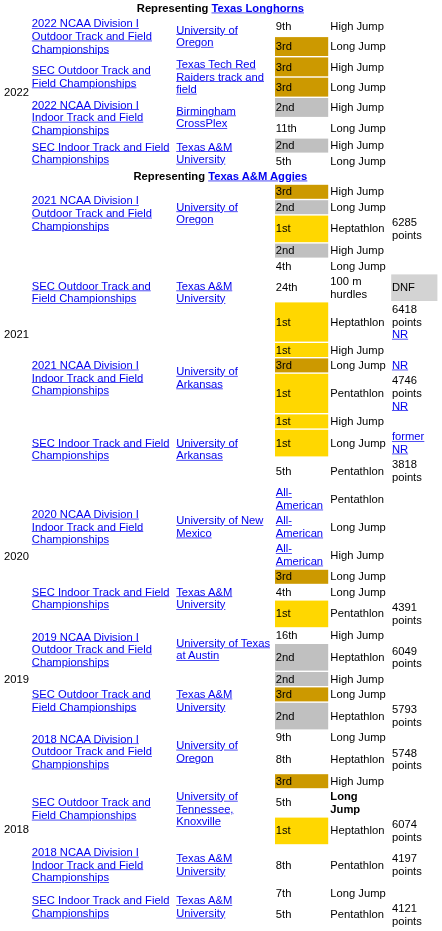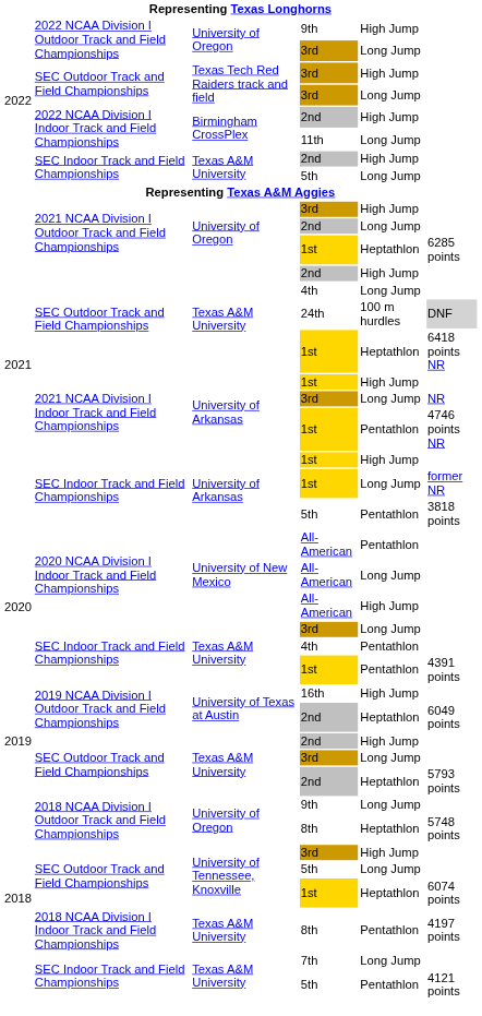SEC Indoor Track and Field Championships / 4th | column 5: Long Jump -> Pentathlon
SEC Outdoor Track and Field Championships / 5th | column 5: bold -> normal
